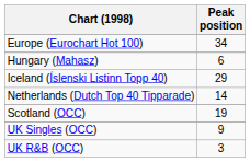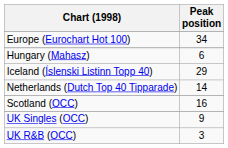Scotland (OCC) | Peak position: 19 -> 16
